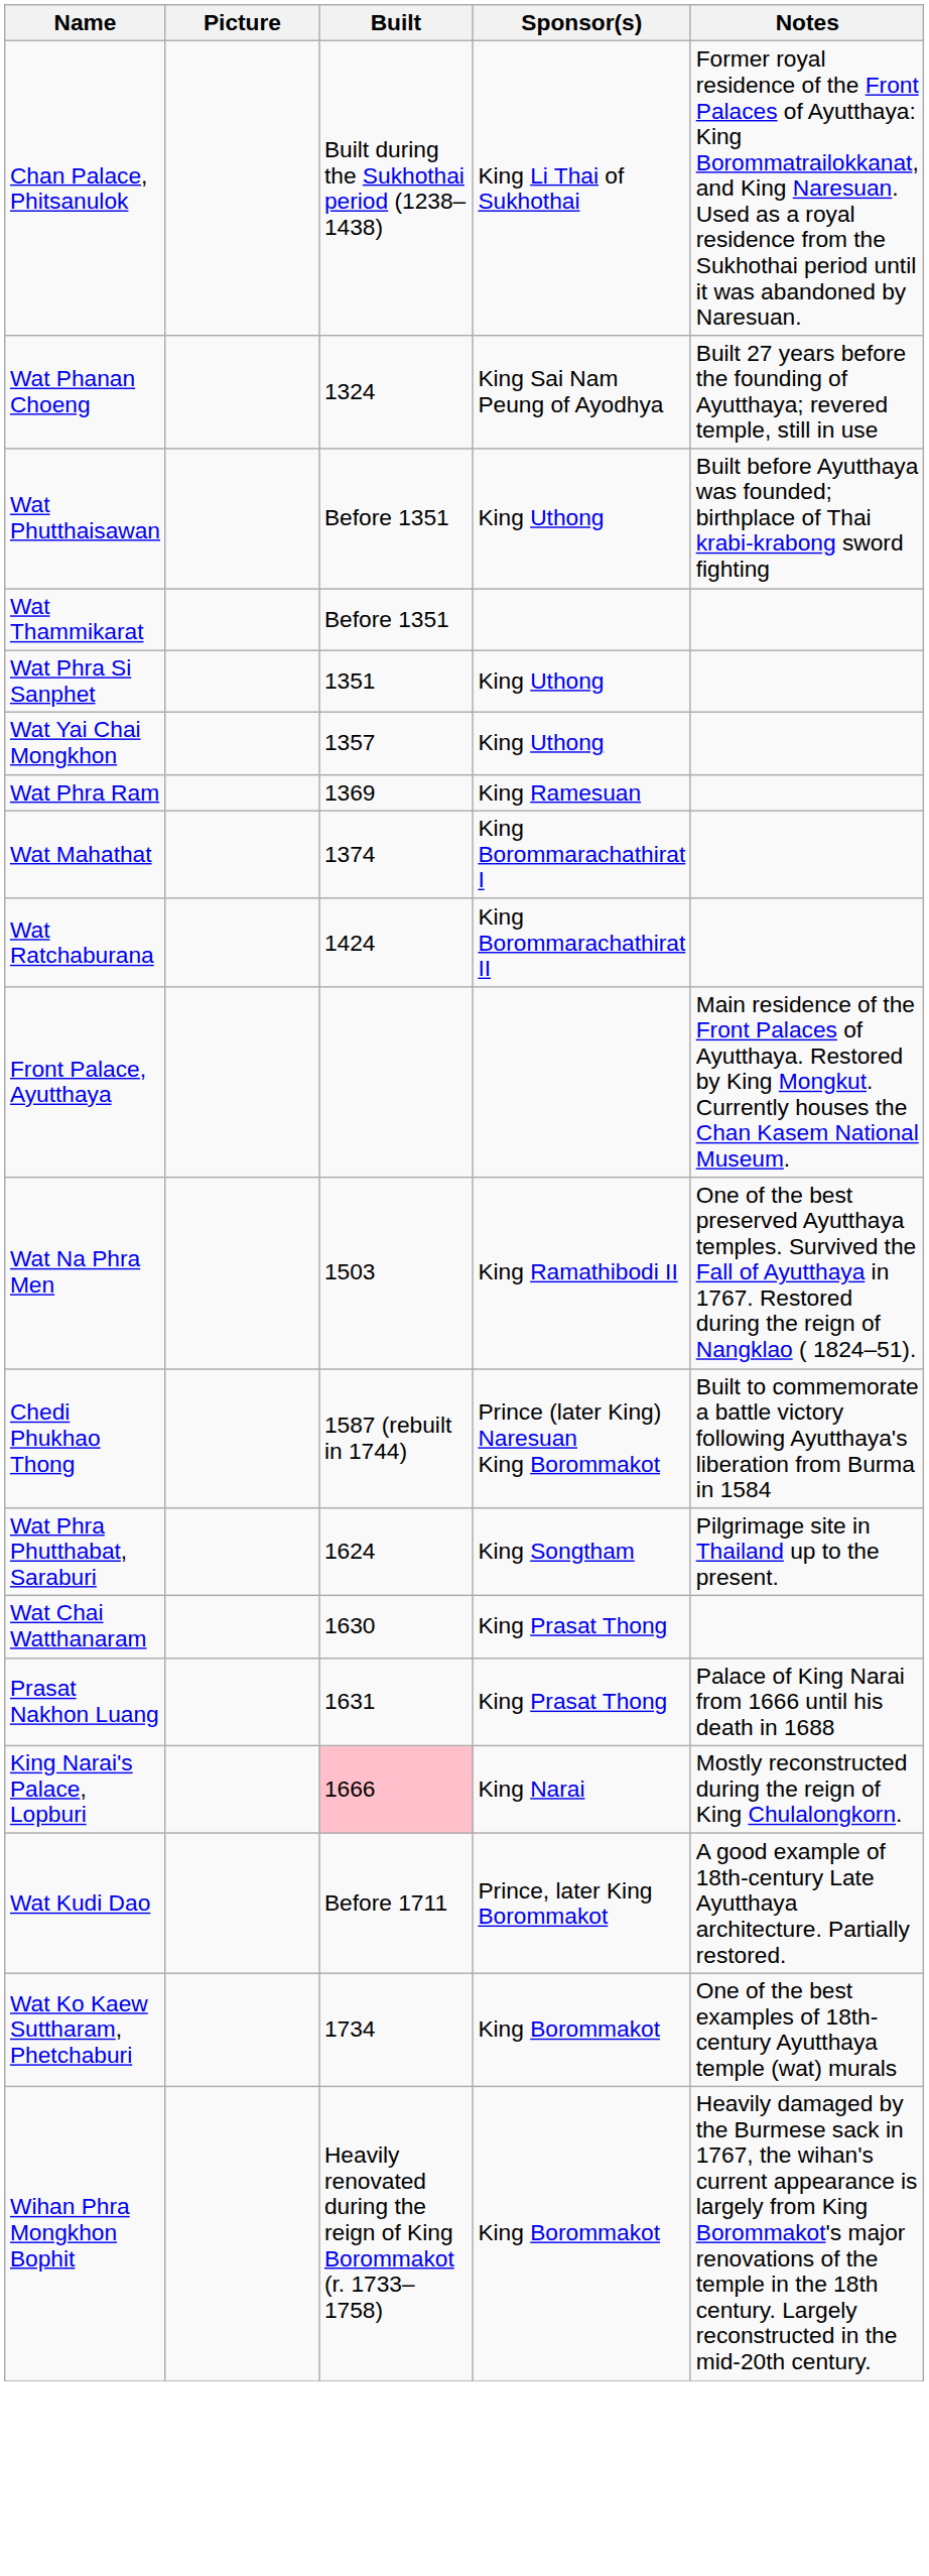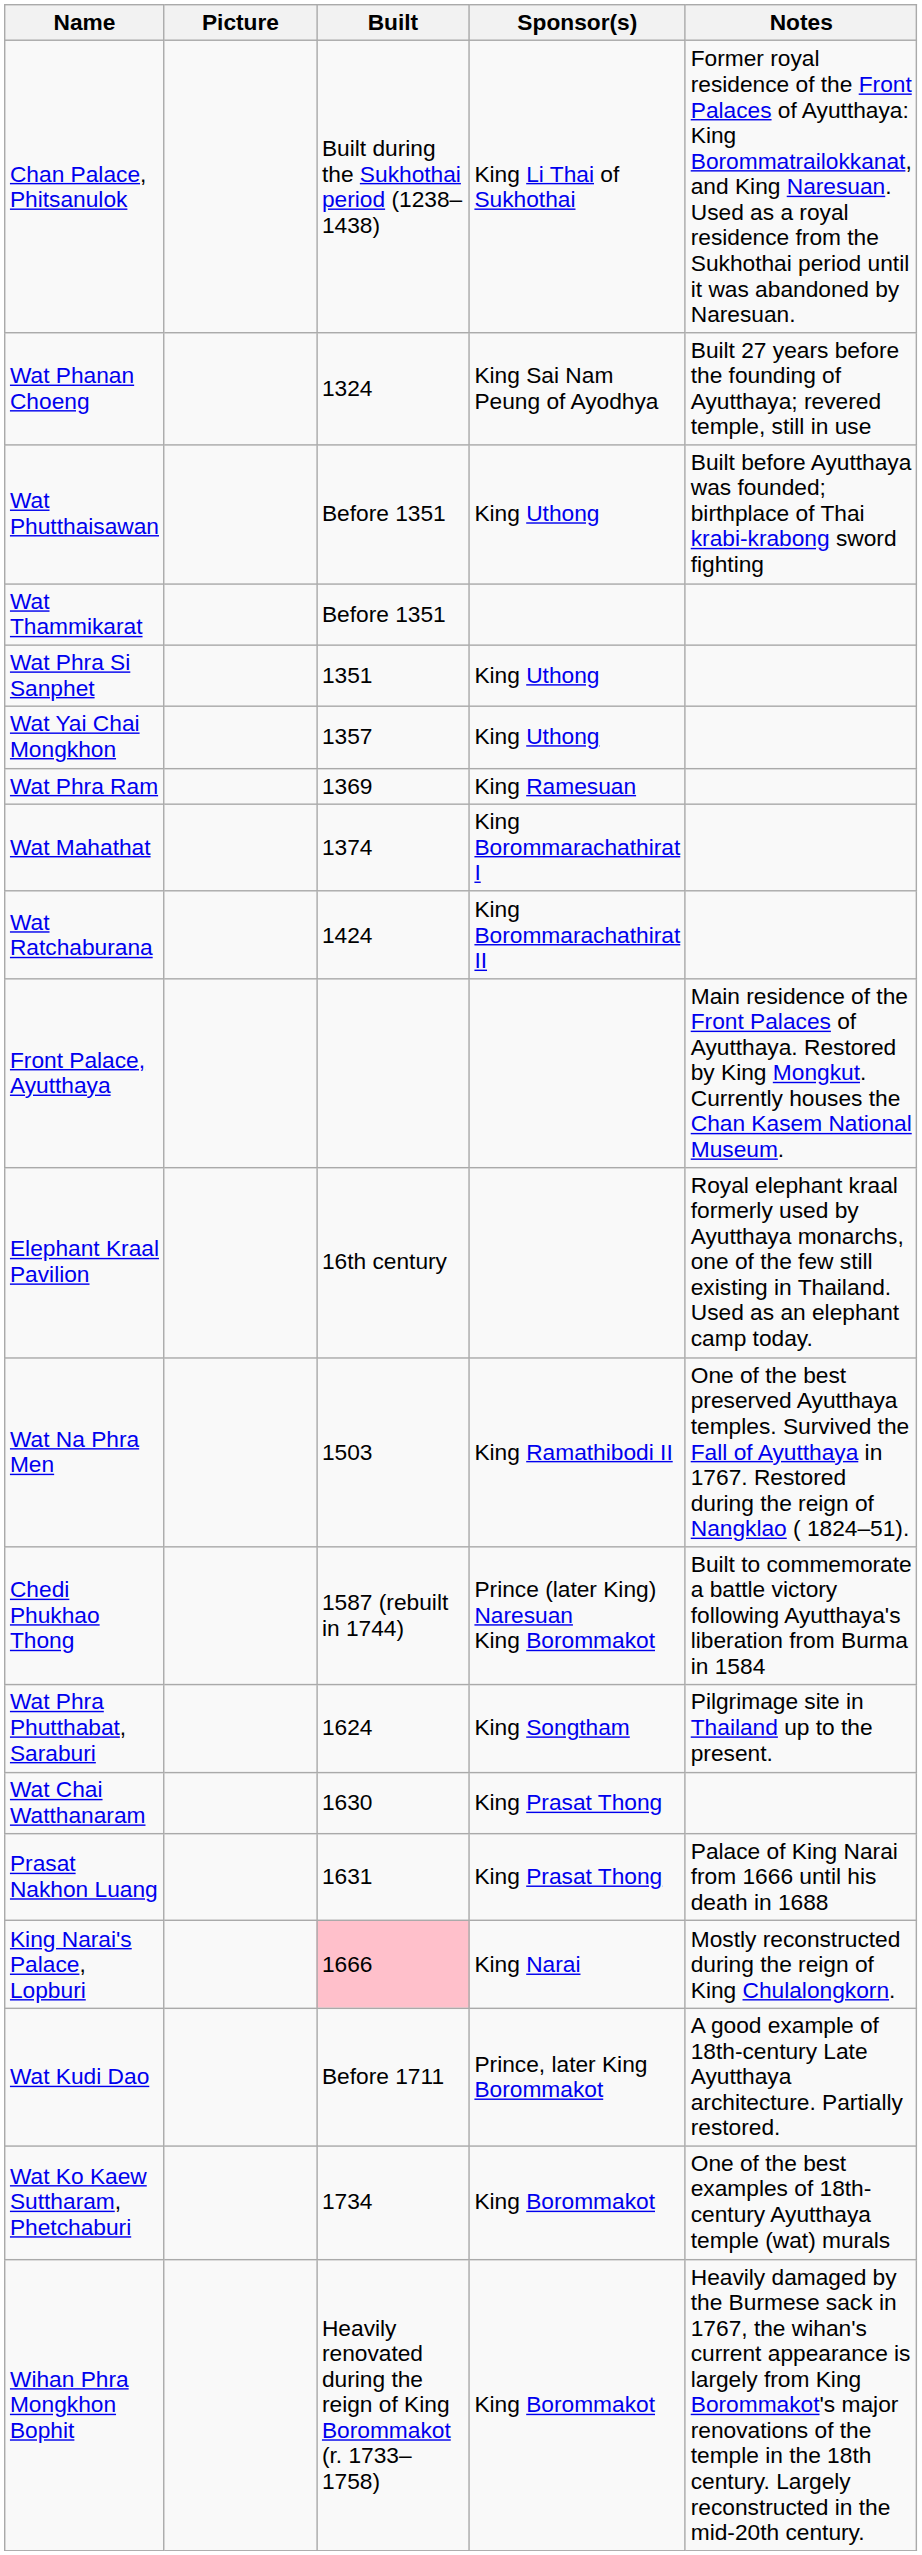+ row: Elephant Kraal Pavilion | 16th century | Royal elephant kraal formerly used by Ayutthaya monarchs, one of the few still existing in Thailand. Used as an elephant camp today.
